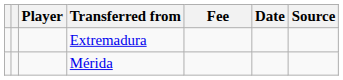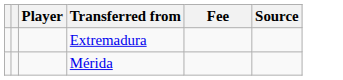- column: Date
